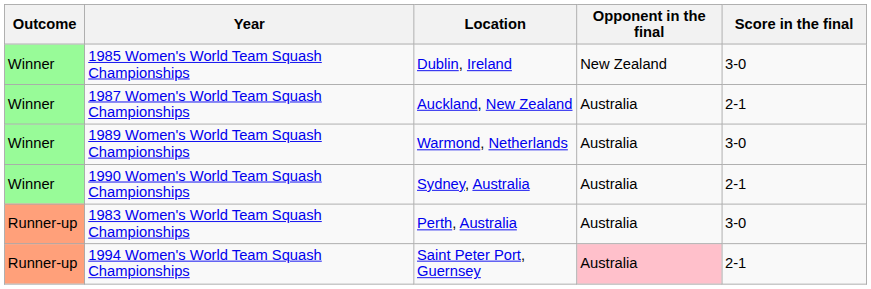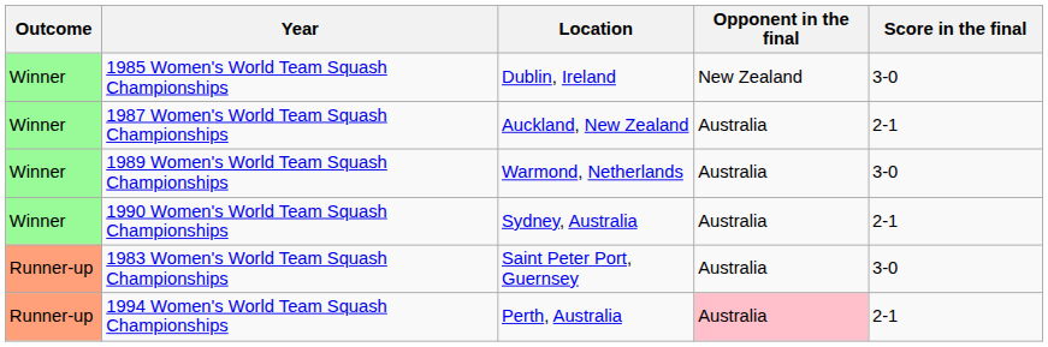1983 Women's World Team Squash Championships | Location: Perth, Australia -> Saint Peter Port, Guernsey
1994 Women's World Team Squash Championships | Location: Saint Peter Port, Guernsey -> Perth, Australia
